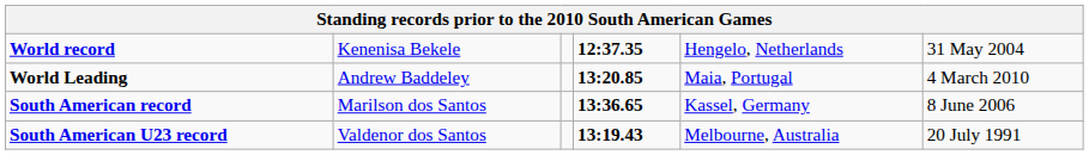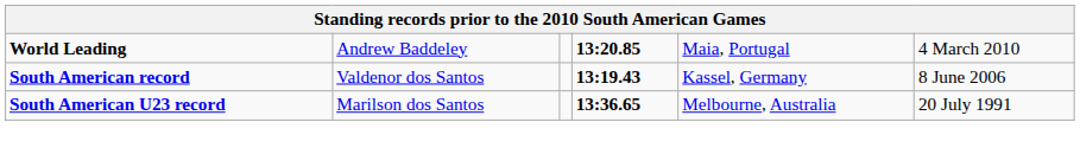- row: World record | Kenenisa Bekele | 12:37.35 | Hengelo, Netherlands | 31 May 2004
South American record | column 2: Marilson dos Santos -> Valdenor dos Santos
South American record | column 4: 13:36.65 -> 13:19.43
South American U23 record | column 2: Valdenor dos Santos -> Marilson dos Santos
South American U23 record | column 4: 13:19.43 -> 13:36.65
